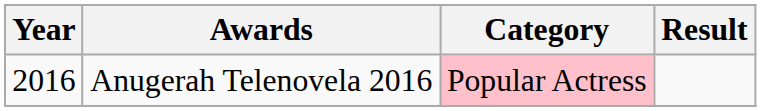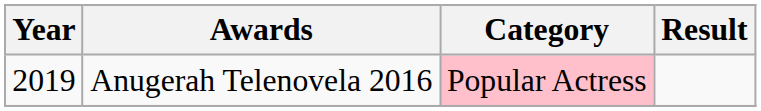Anugerah Telenovela 2016 | Year: 2016 -> 2019
